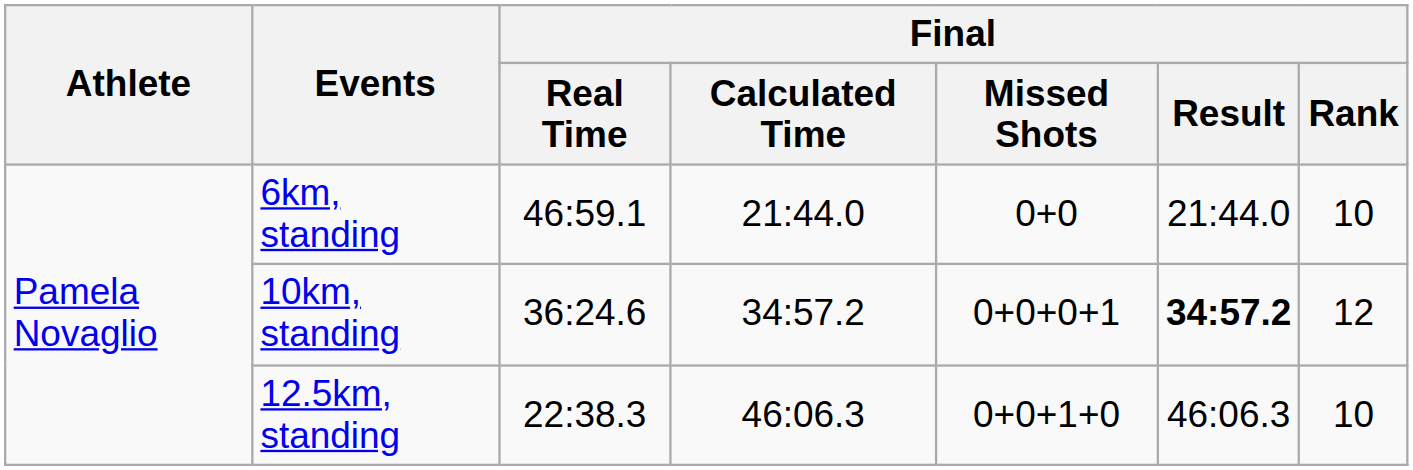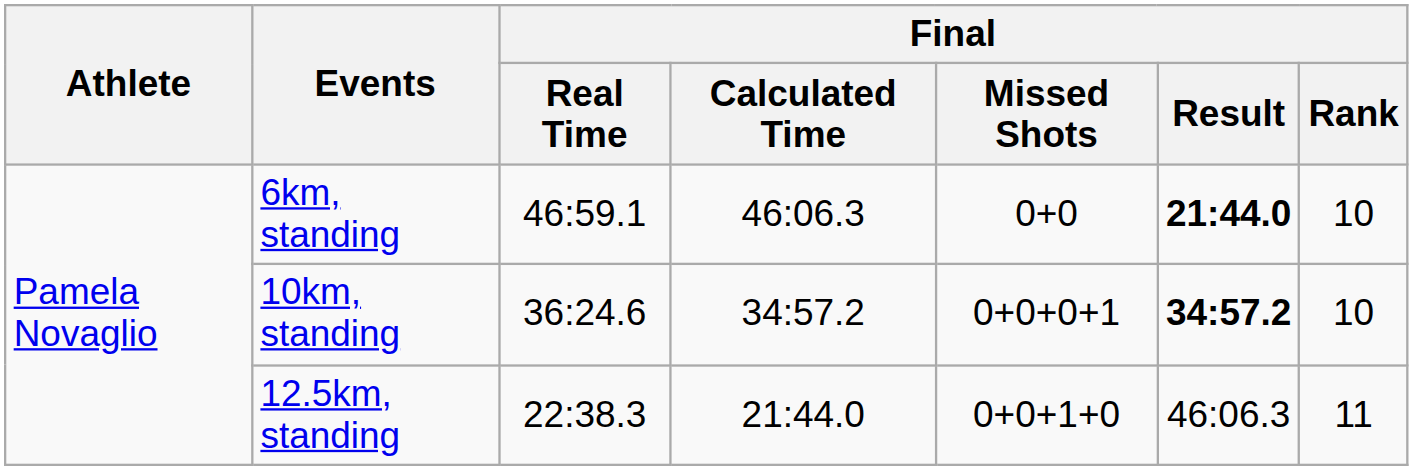6km, standing | Final / Calculated Time: 21:44.0 -> 46:06.3
6km, standing | Final / Result: normal -> bold
10km, standing | Final / Rank: 12 -> 10
12.5km, standing | Final / Calculated Time: 46:06.3 -> 21:44.0
12.5km, standing | Final / Rank: 10 -> 11
